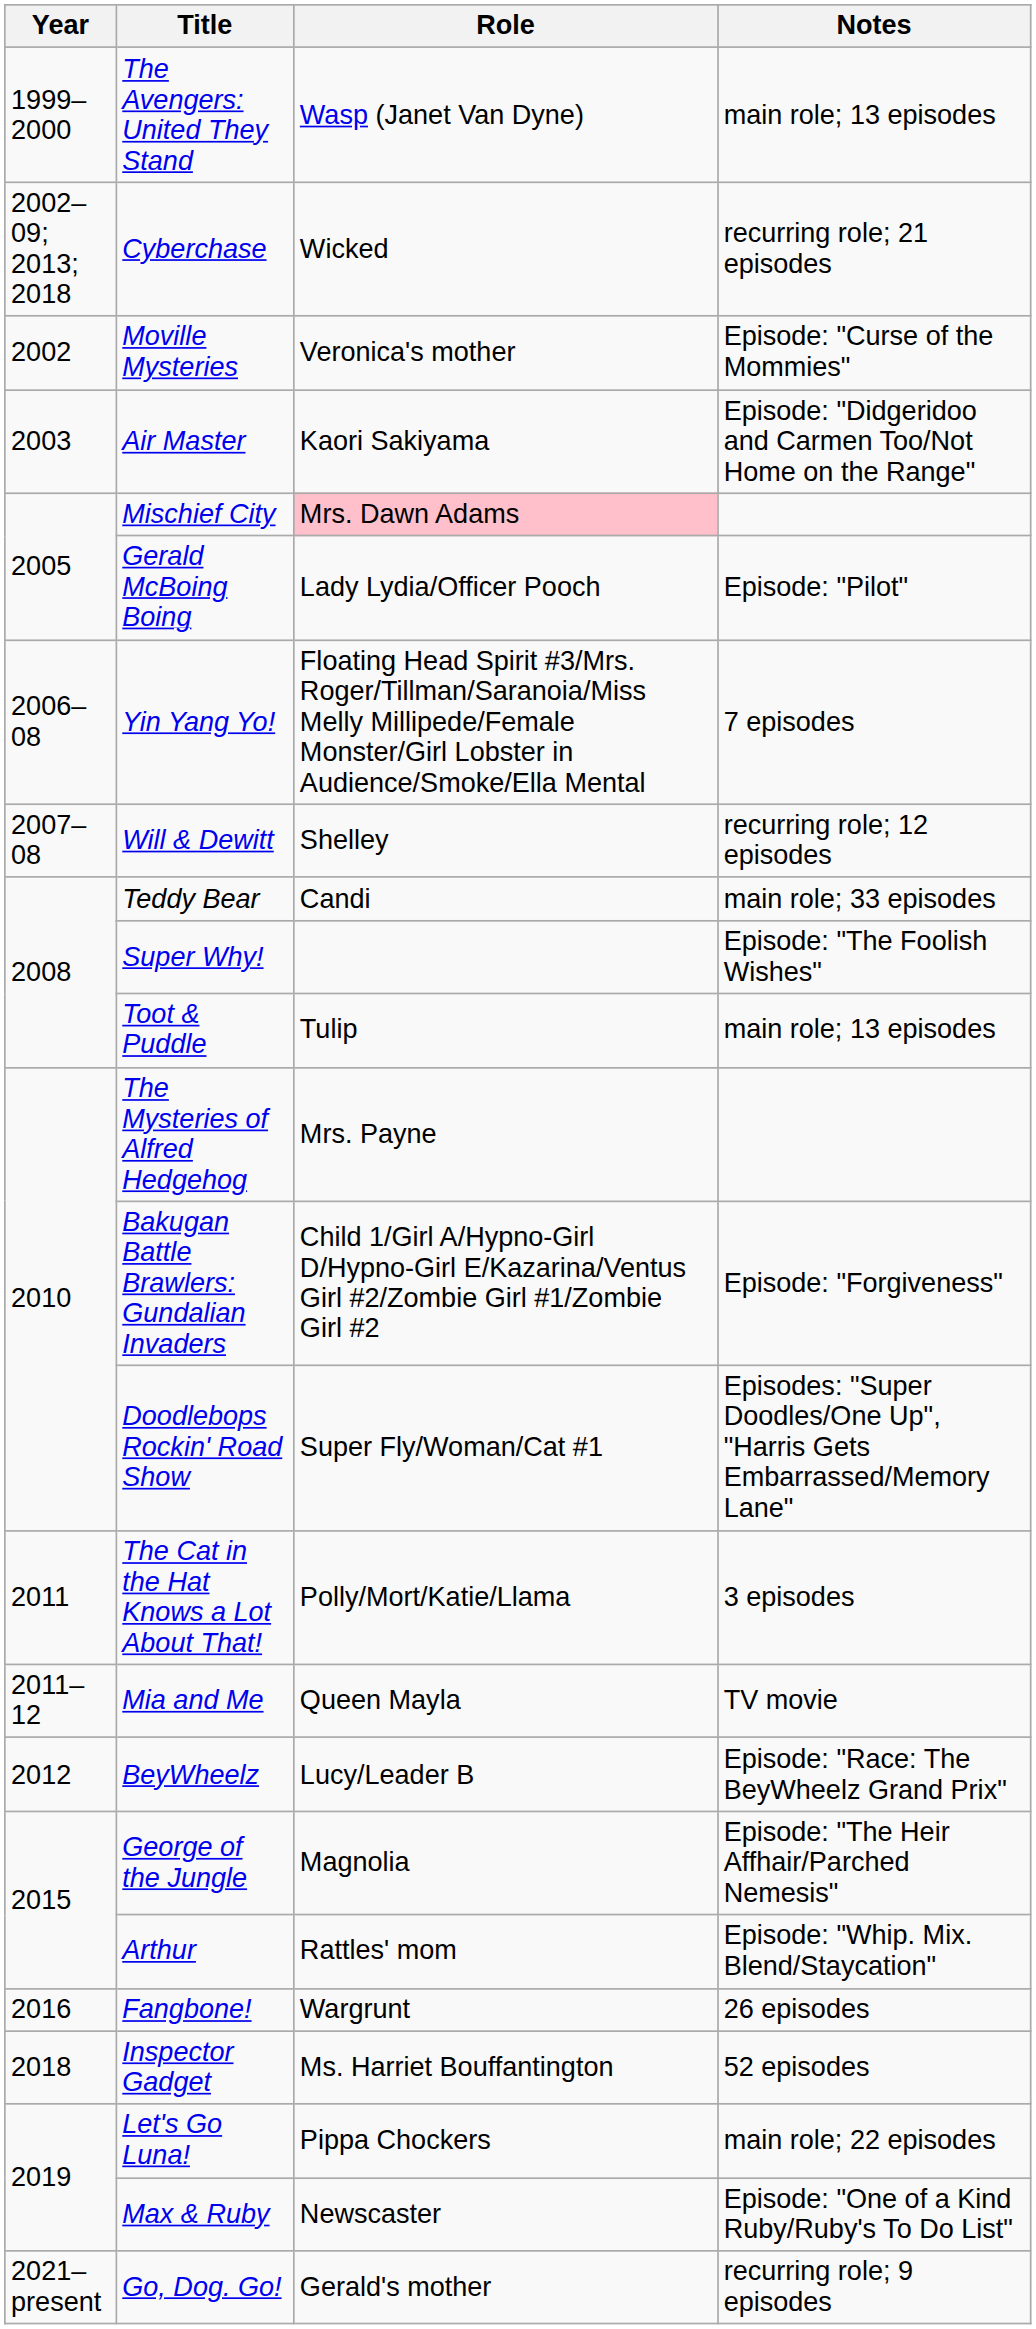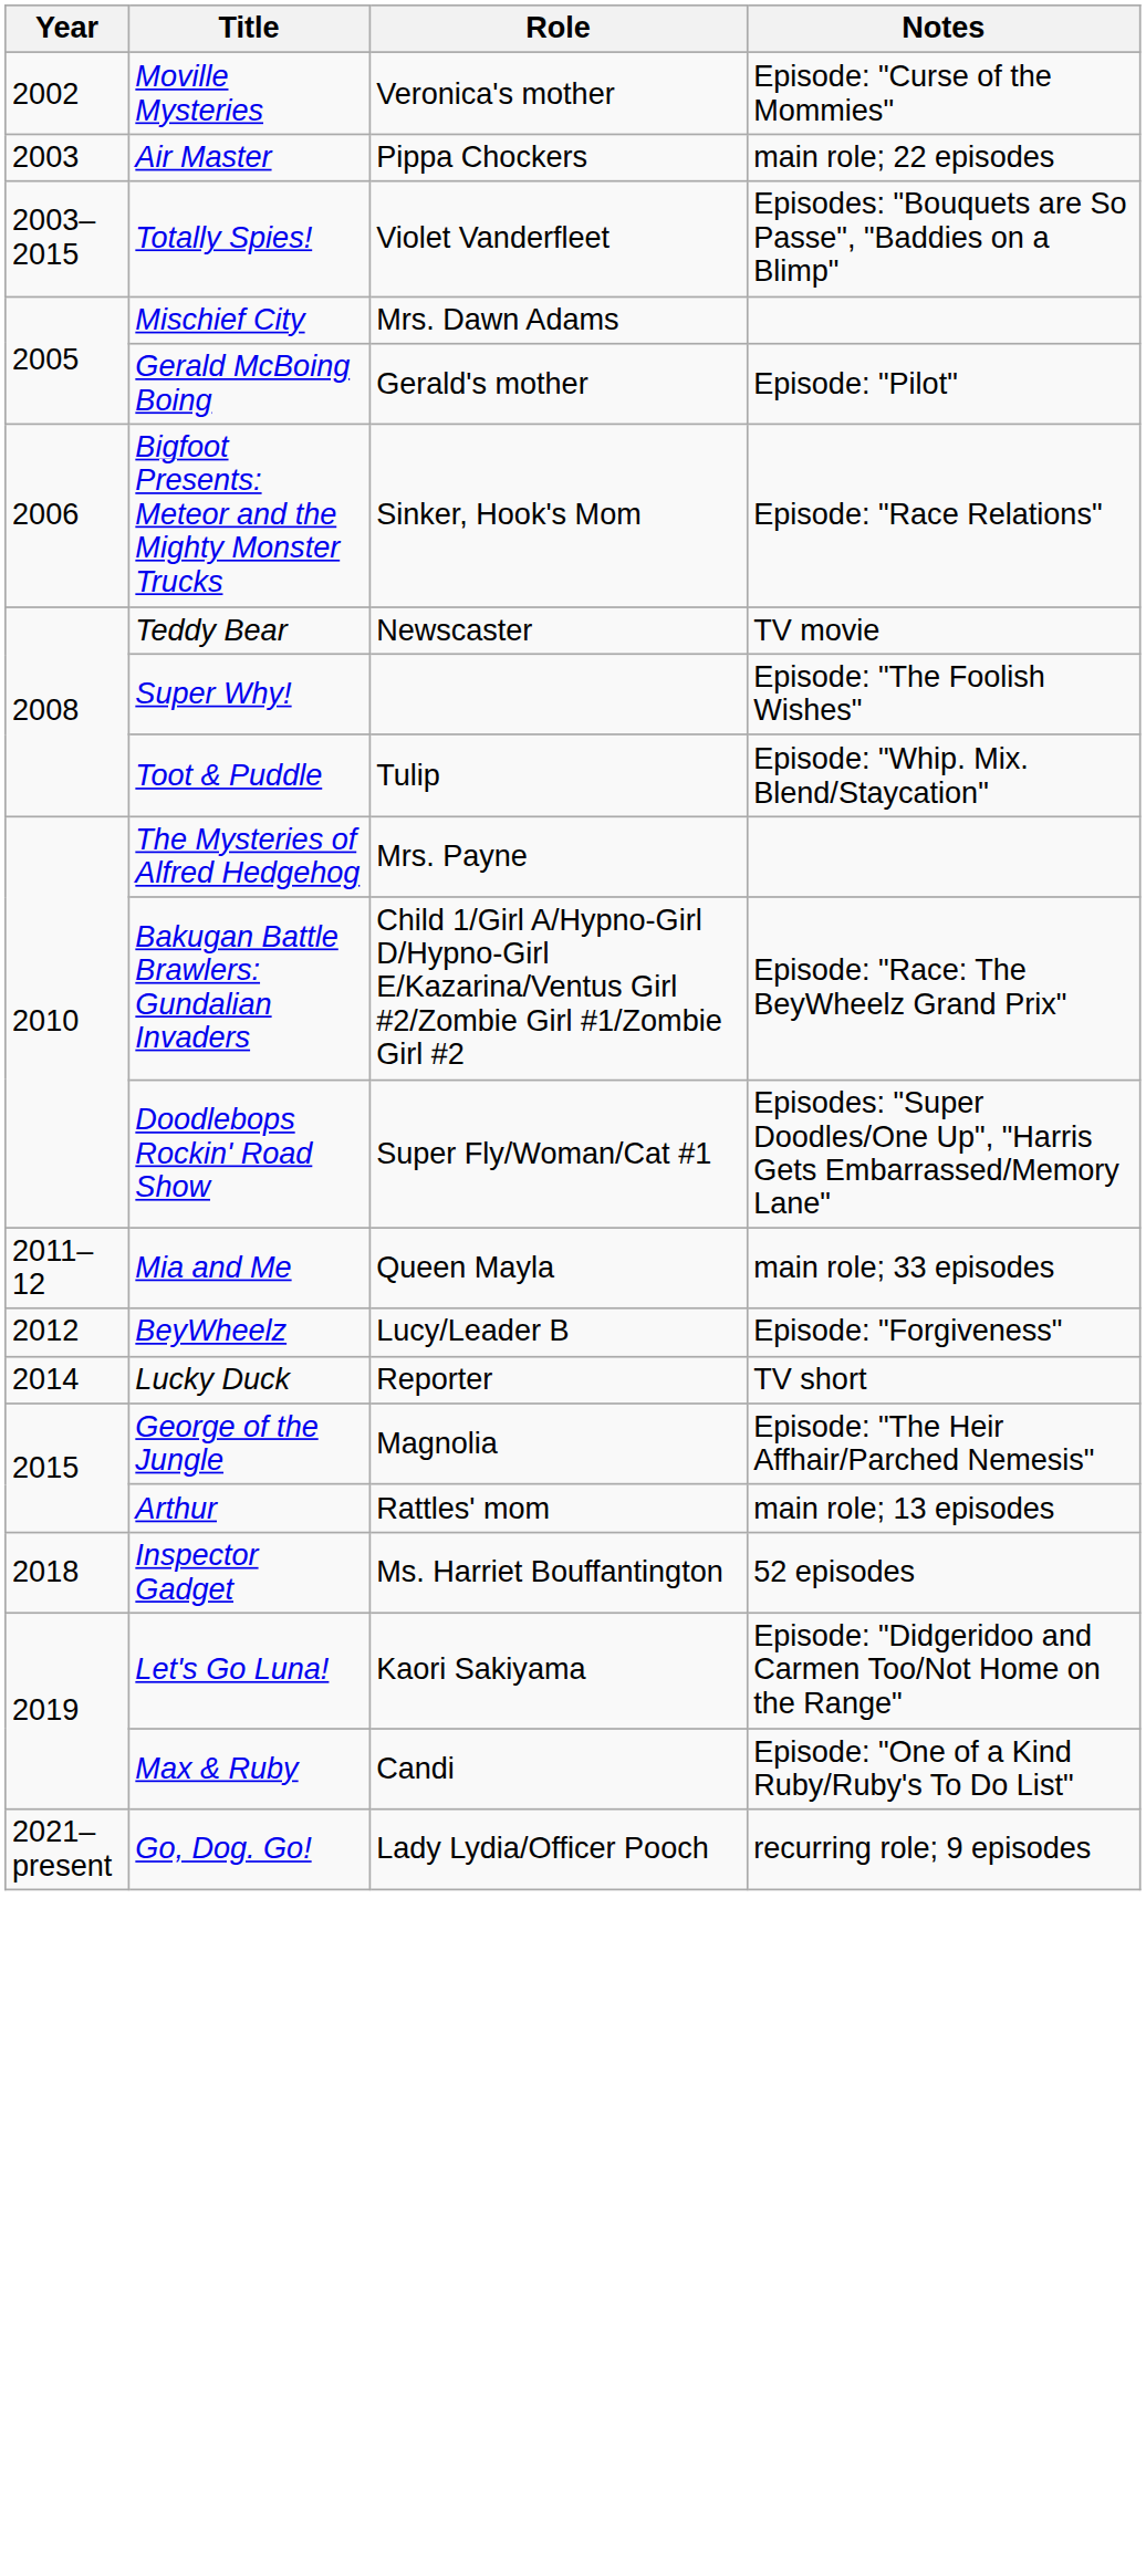- row: 1999–2000 | The Avengers: United They Stand | Wasp (Janet Van Dyne) | main role; 13 episodes
- row: 2002–09; 2013; 2018 | Cyberchase | Wicked | recurring role; 21 episodes
Air Master | Role: Kaori Sakiyama -> Pippa Chockers
Air Master | Notes: Episode: "Didgeridoo and Carmen Too/Not Home on the Range" -> main role; 22 episodes
+ row: 2003–2015 | Totally Spies! | Violet Vanderfleet | Episodes: "Bouquets are So Passe", "Baddies on a Blimp"
Mischief City | Role: pink background -> no background
Gerald McBoing Boing | Role: Lady Lydia/Officer Pooch -> Gerald's mother
+ row: 2006 | Bigfoot Presents: Meteor and the Mighty Monster Trucks | Sinker, Hook's Mom | Episode: "Race Relations"
- row: 2006–08 | Yin Yang Yo! | Floating Head Spirit #3/Mrs. Roger/Tillman/Saranoia/Miss Melly Millipede/Female Monster/Girl Lobster in Audience/Smoke/Ella Mental | 7 episodes
- row: 2007–08 | Will & Dewitt | Shelley | recurring role; 12 episodes
Teddy Bear | Role: Candi -> Newscaster
Teddy Bear | Notes: main role; 33 episodes -> TV movie
Toot & Puddle | Notes: main role; 13 episodes -> Episode: "Whip. Mix. Blend/Staycation"
Bakugan Battle Brawlers: Gundalian Invaders | Notes: Episode: "Forgiveness" -> Episode: "Race: The BeyWheelz Grand Prix"
- row: 2011 | The Cat in the Hat Knows a Lot About That! | Polly/Mort/Katie/Llama | 3 episodes
Mia and Me | Notes: TV movie -> main role; 33 episodes
BeyWheelz | Notes: Episode: "Race: The BeyWheelz Grand Prix" -> Episode: "Forgiveness"
+ row: 2014 | Lucky Duck | Reporter | TV short
Arthur | Notes: Episode: "Whip. Mix. Blend/Staycation" -> main role; 13 episodes
- row: 2016 | Fangbone! | Wargrunt | 26 episodes
Let's Go Luna! | Role: Pippa Chockers -> Kaori Sakiyama
Let's Go Luna! | Notes: main role; 22 episodes -> Episode: "Didgeridoo and Carmen Too/Not Home on the Range"
Max & Ruby | Role: Newscaster -> Candi
Go, Dog. Go! | Role: Gerald's mother -> Lady Lydia/Officer Pooch
